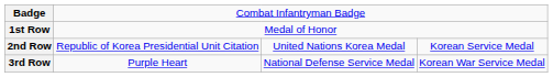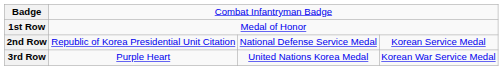2nd Row | column 3: United Nations Korea Medal -> National Defense Service Medal
3rd Row | column 3: National Defense Service Medal -> United Nations Korea Medal
